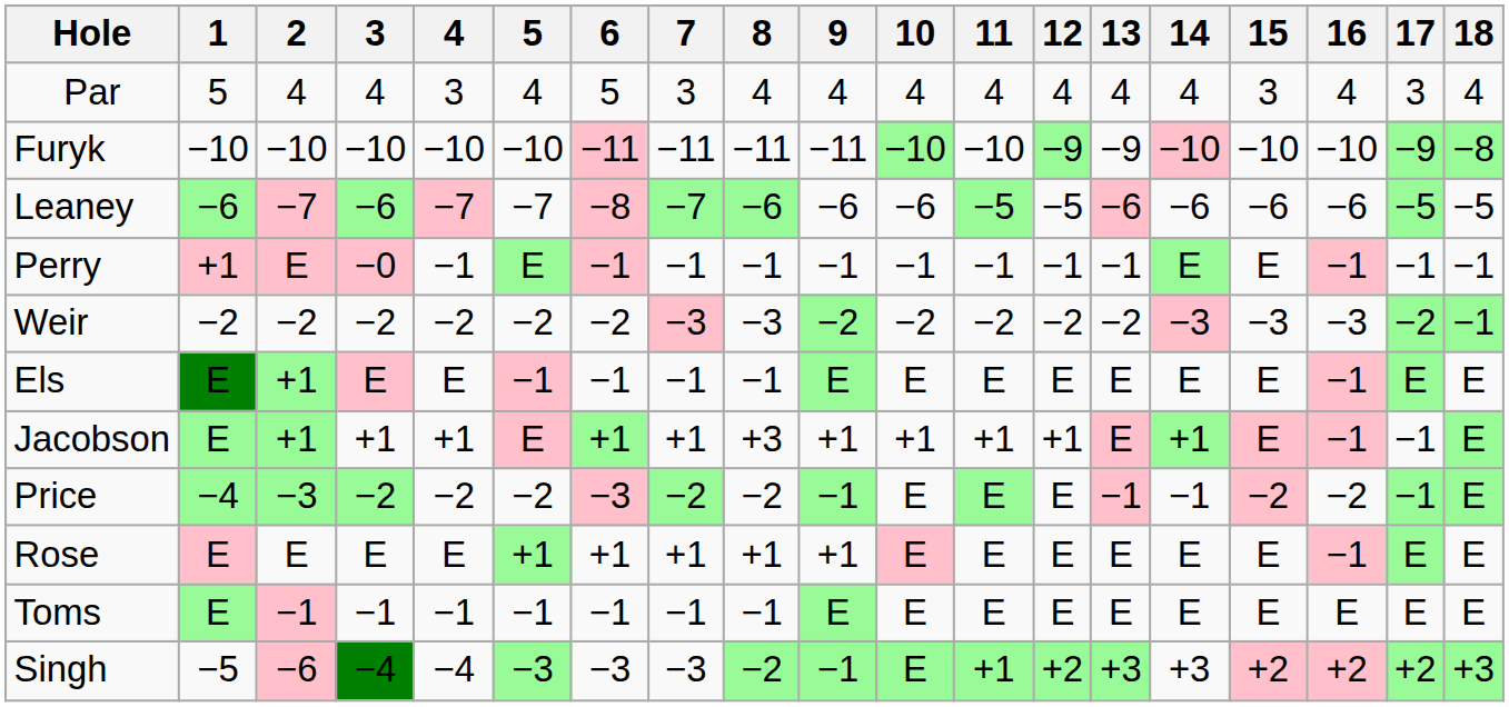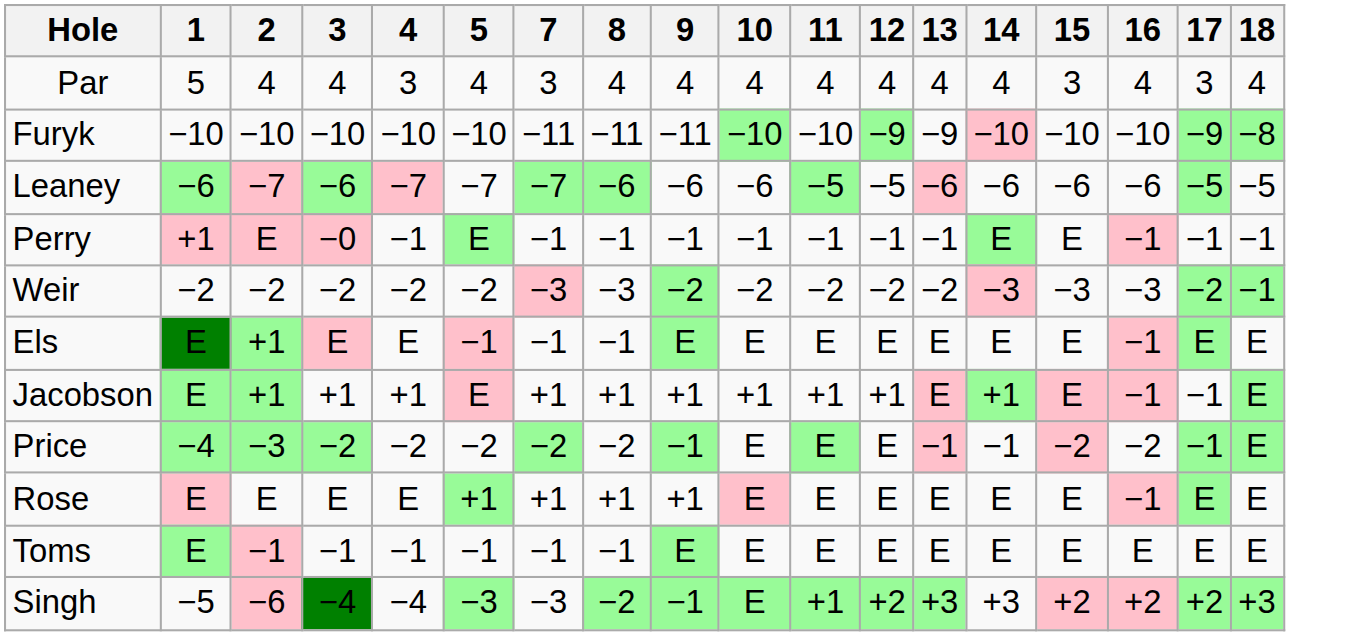- column: 6 | 5 | −11 | −8 | −1 | −2 | −1 | +1 | −3 | +1 | −1 | −3
Jacobson | 8: +3 -> +1
